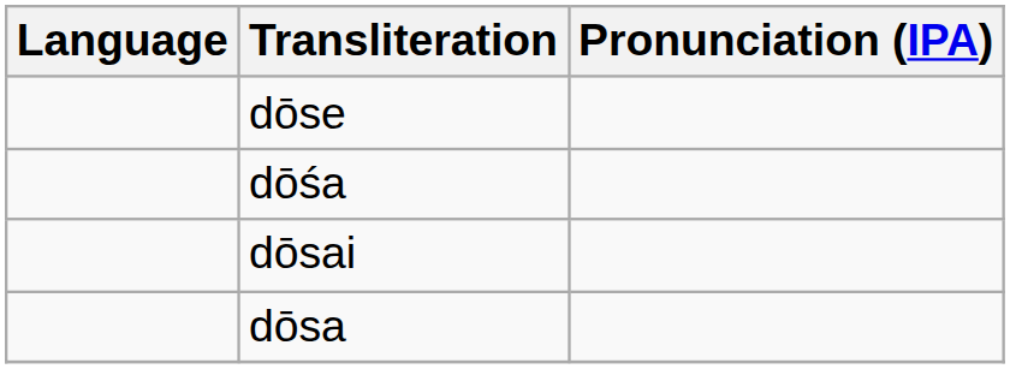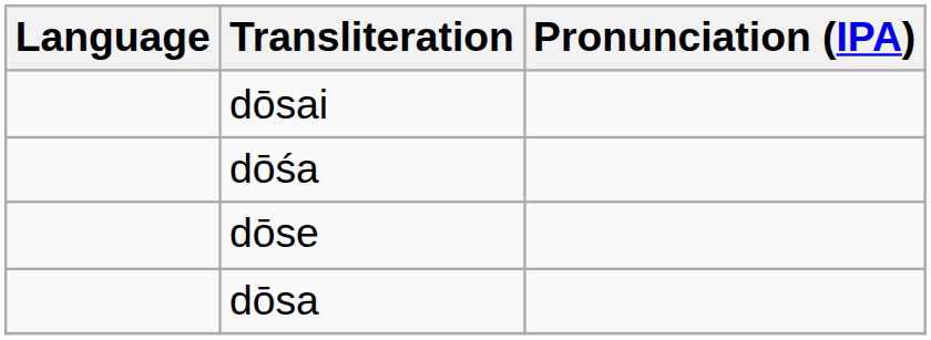rows swapped: dōse <-> dōsai
